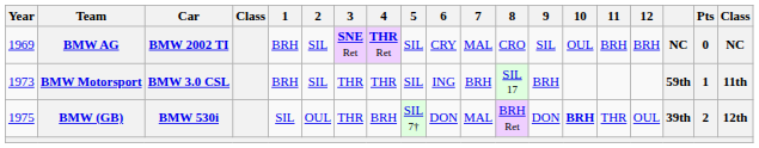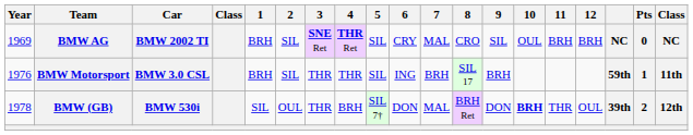BMW Motorsport | Year: 1973 -> 1976
BMW (GB) | Year: 1975 -> 1978
